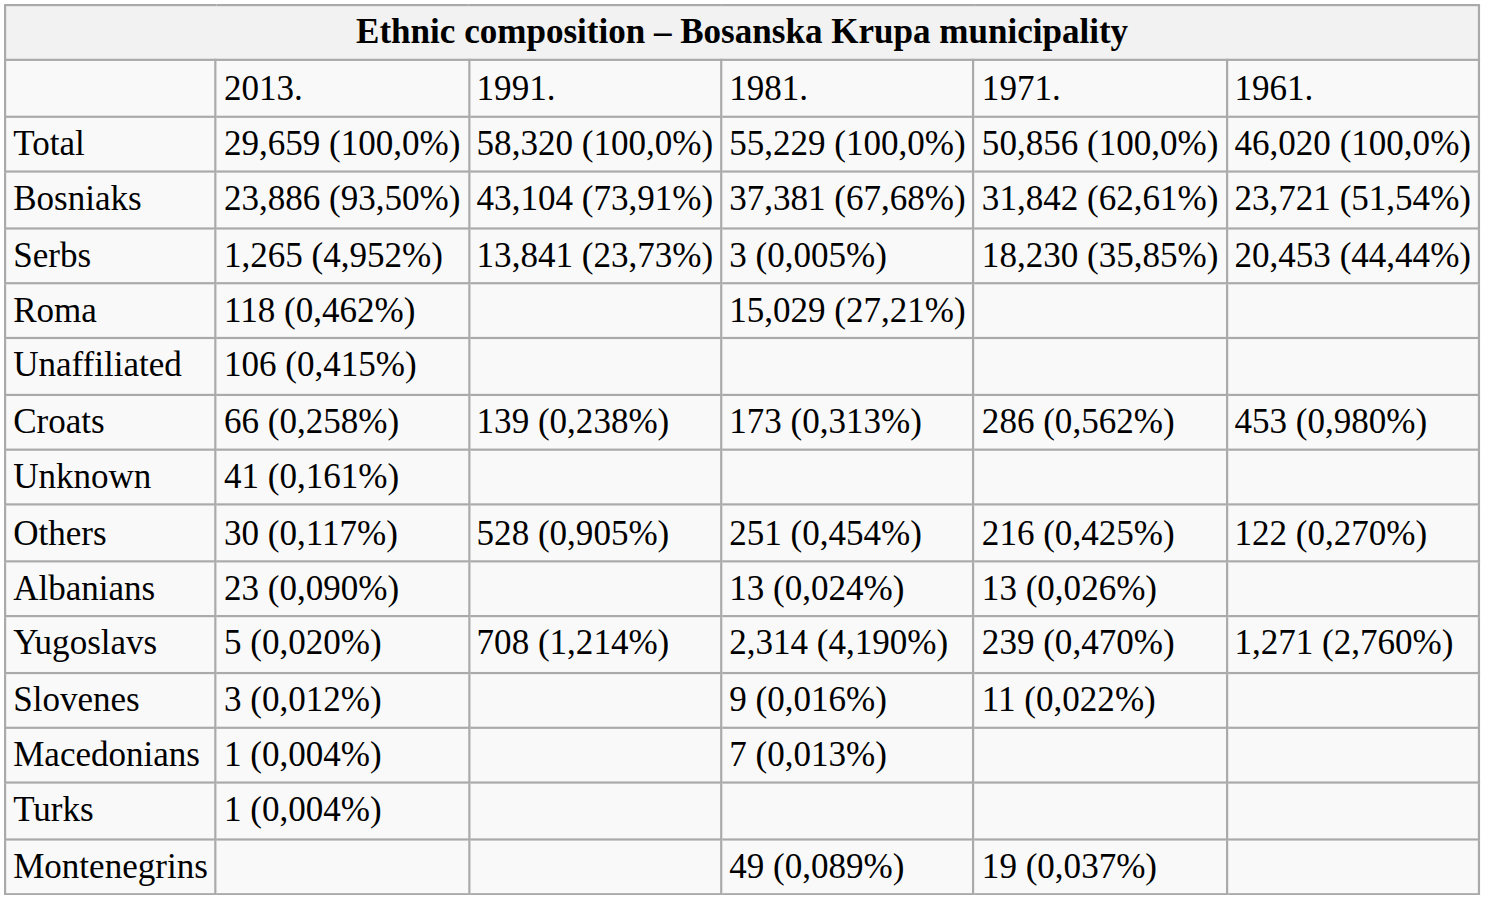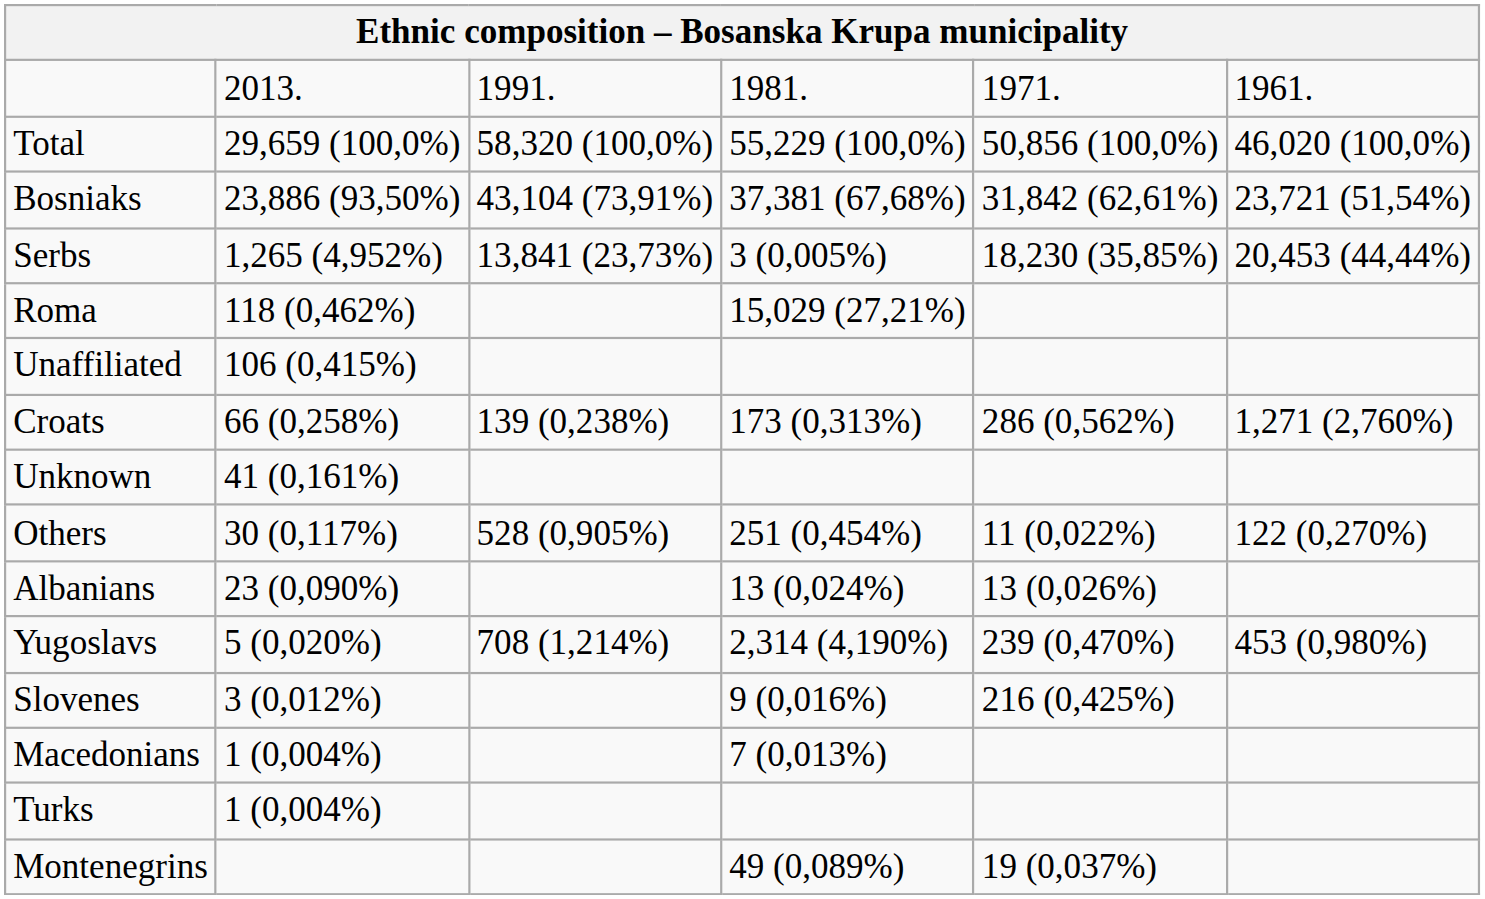Croats | column 6: 453 (0,980%) -> 1,271 (2,760%)
Others | column 5: 216 (0,425%) -> 11 (0,022%)
Yugoslavs | column 6: 1,271 (2,760%) -> 453 (0,980%)
Slovenes | column 5: 11 (0,022%) -> 216 (0,425%)
